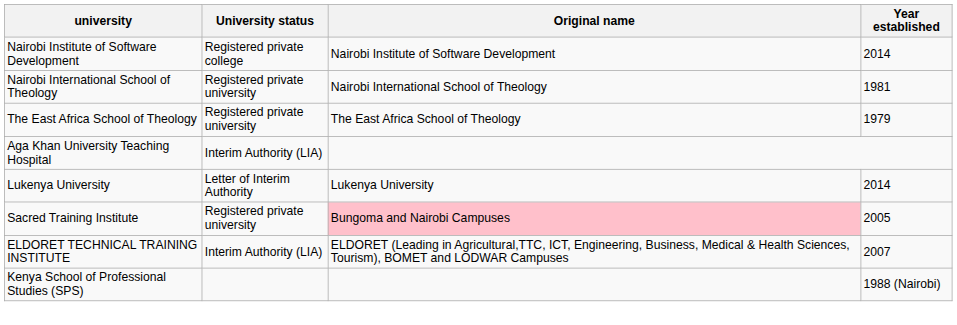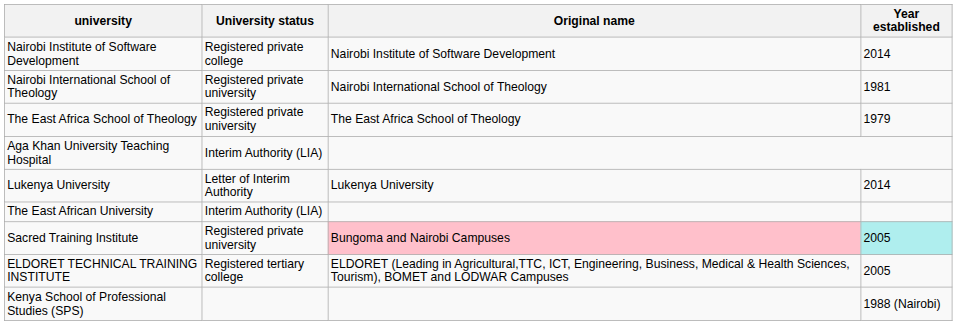+ row: The East African University | Interim Authority (LIA)
Sacred Training Institute | Year established: no background -> paleturquoise background
ELDORET TECHNICAL TRAINING INSTITUTE | University status: Interim Authority (LIA) -> Registered tertiary college
ELDORET TECHNICAL TRAINING INSTITUTE | Year established: 2007 -> 2005
